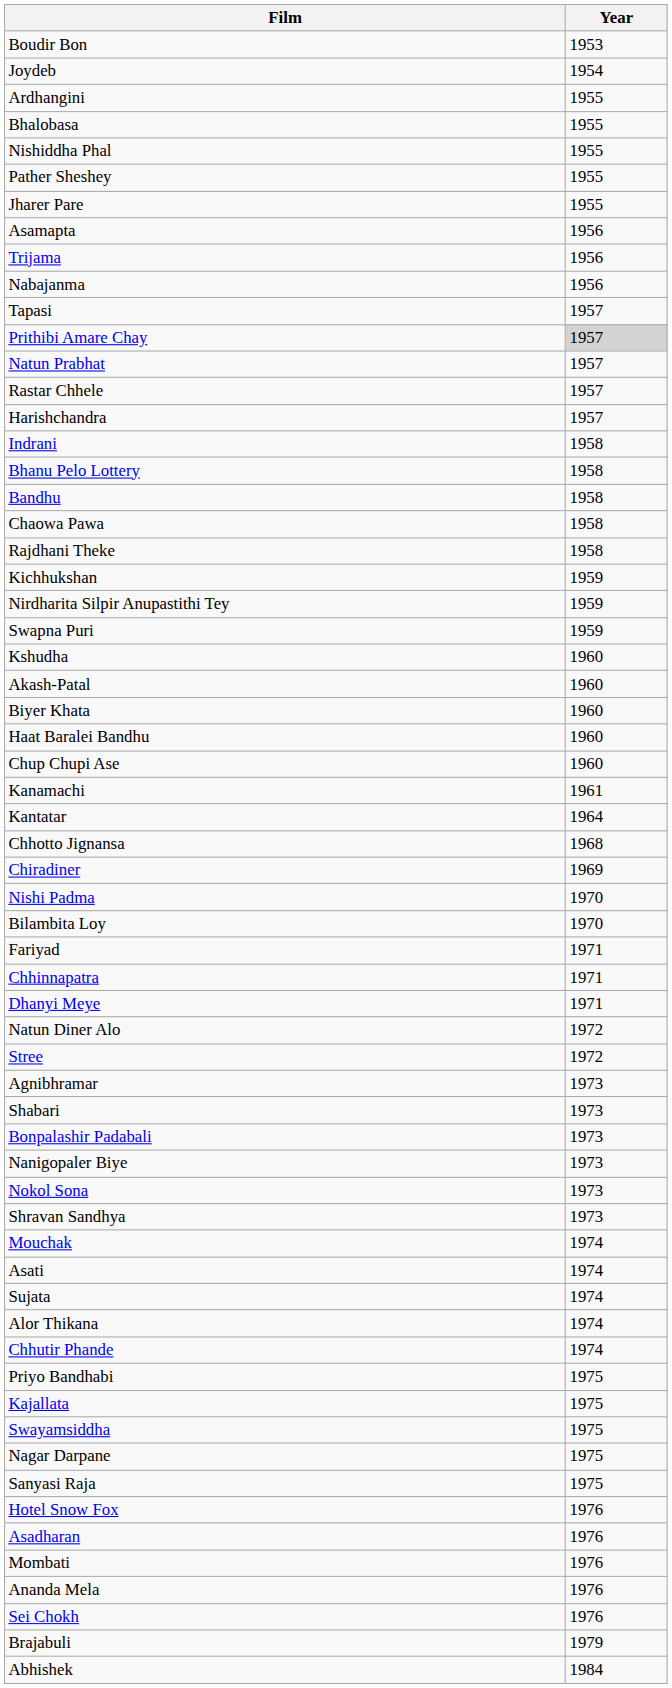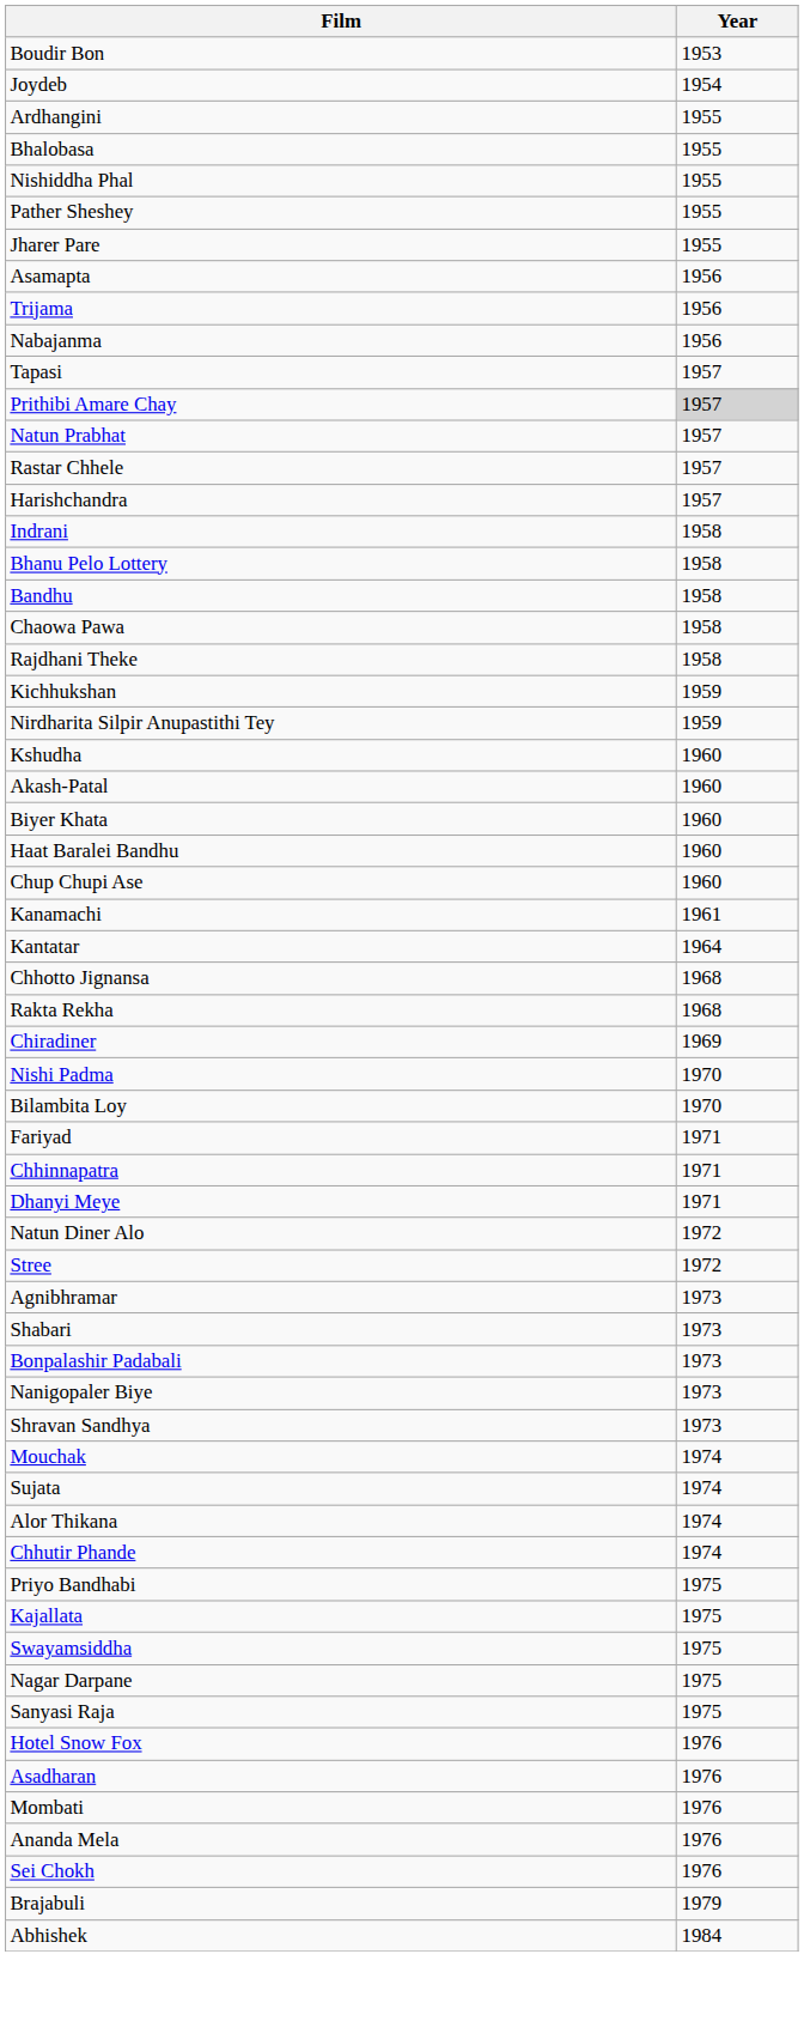- row: Swapna Puri | 1959
+ row: Rakta Rekha | 1968
- row: Nokol Sona | 1973
- row: Asati | 1974
